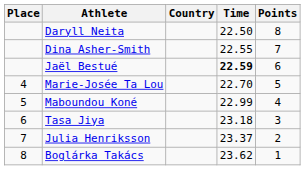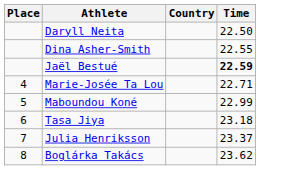- column: Points | 8 | 7 | 6 | 5 | 4 | 3 | 2 | 1
Marie-Josée Ta Lou | Time: 22.70 -> 22.71
